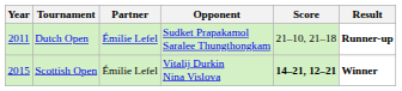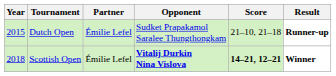Dutch Open | Year: 2011 -> 2015
Scottish Open | Year: 2015 -> 2018
Scottish Open | Opponent: normal -> bold
